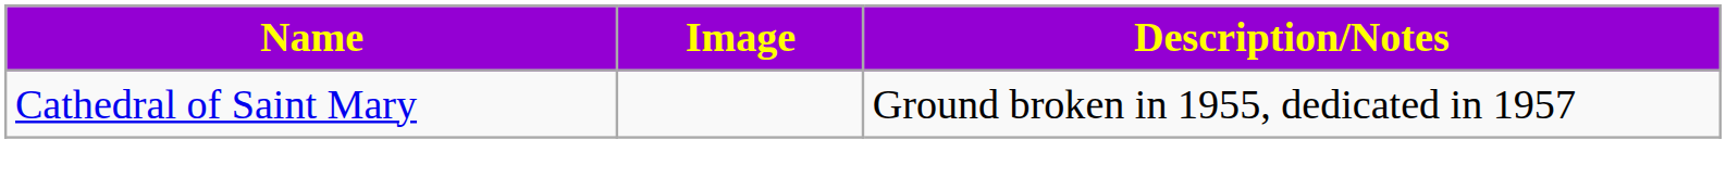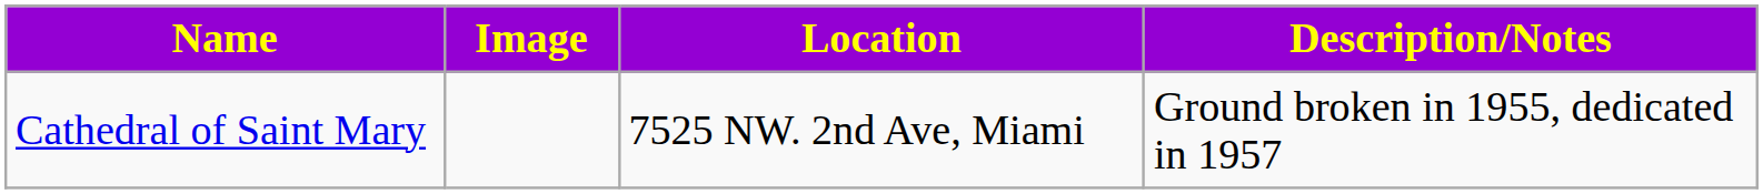+ column: Location | 7525 NW. 2nd Ave, Miami
